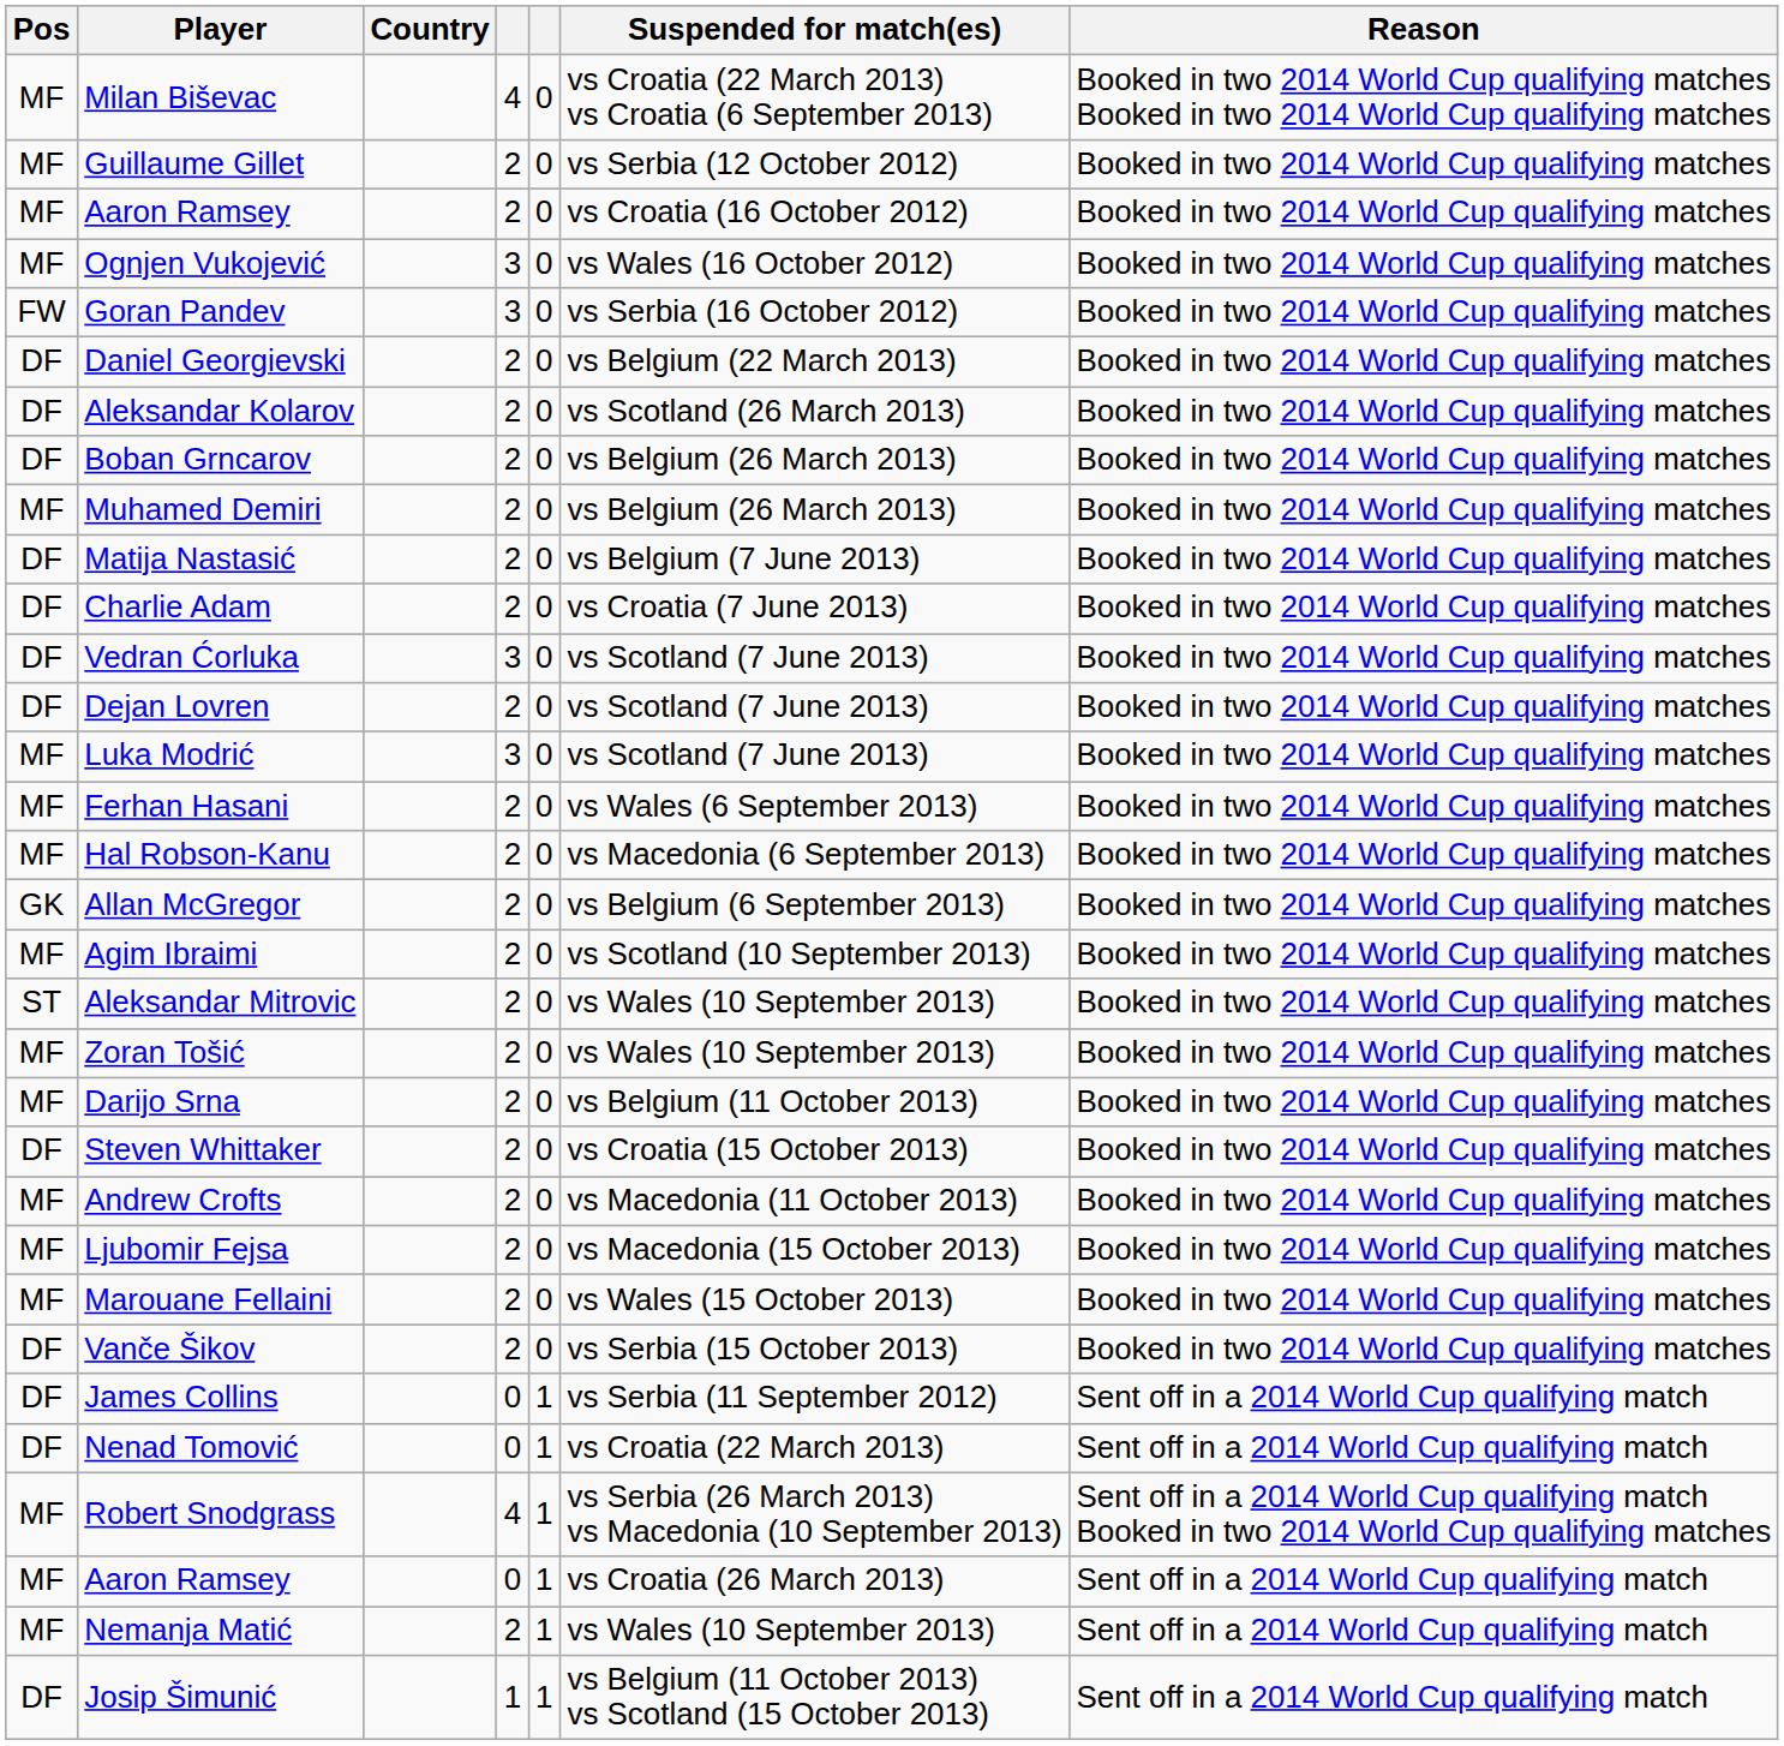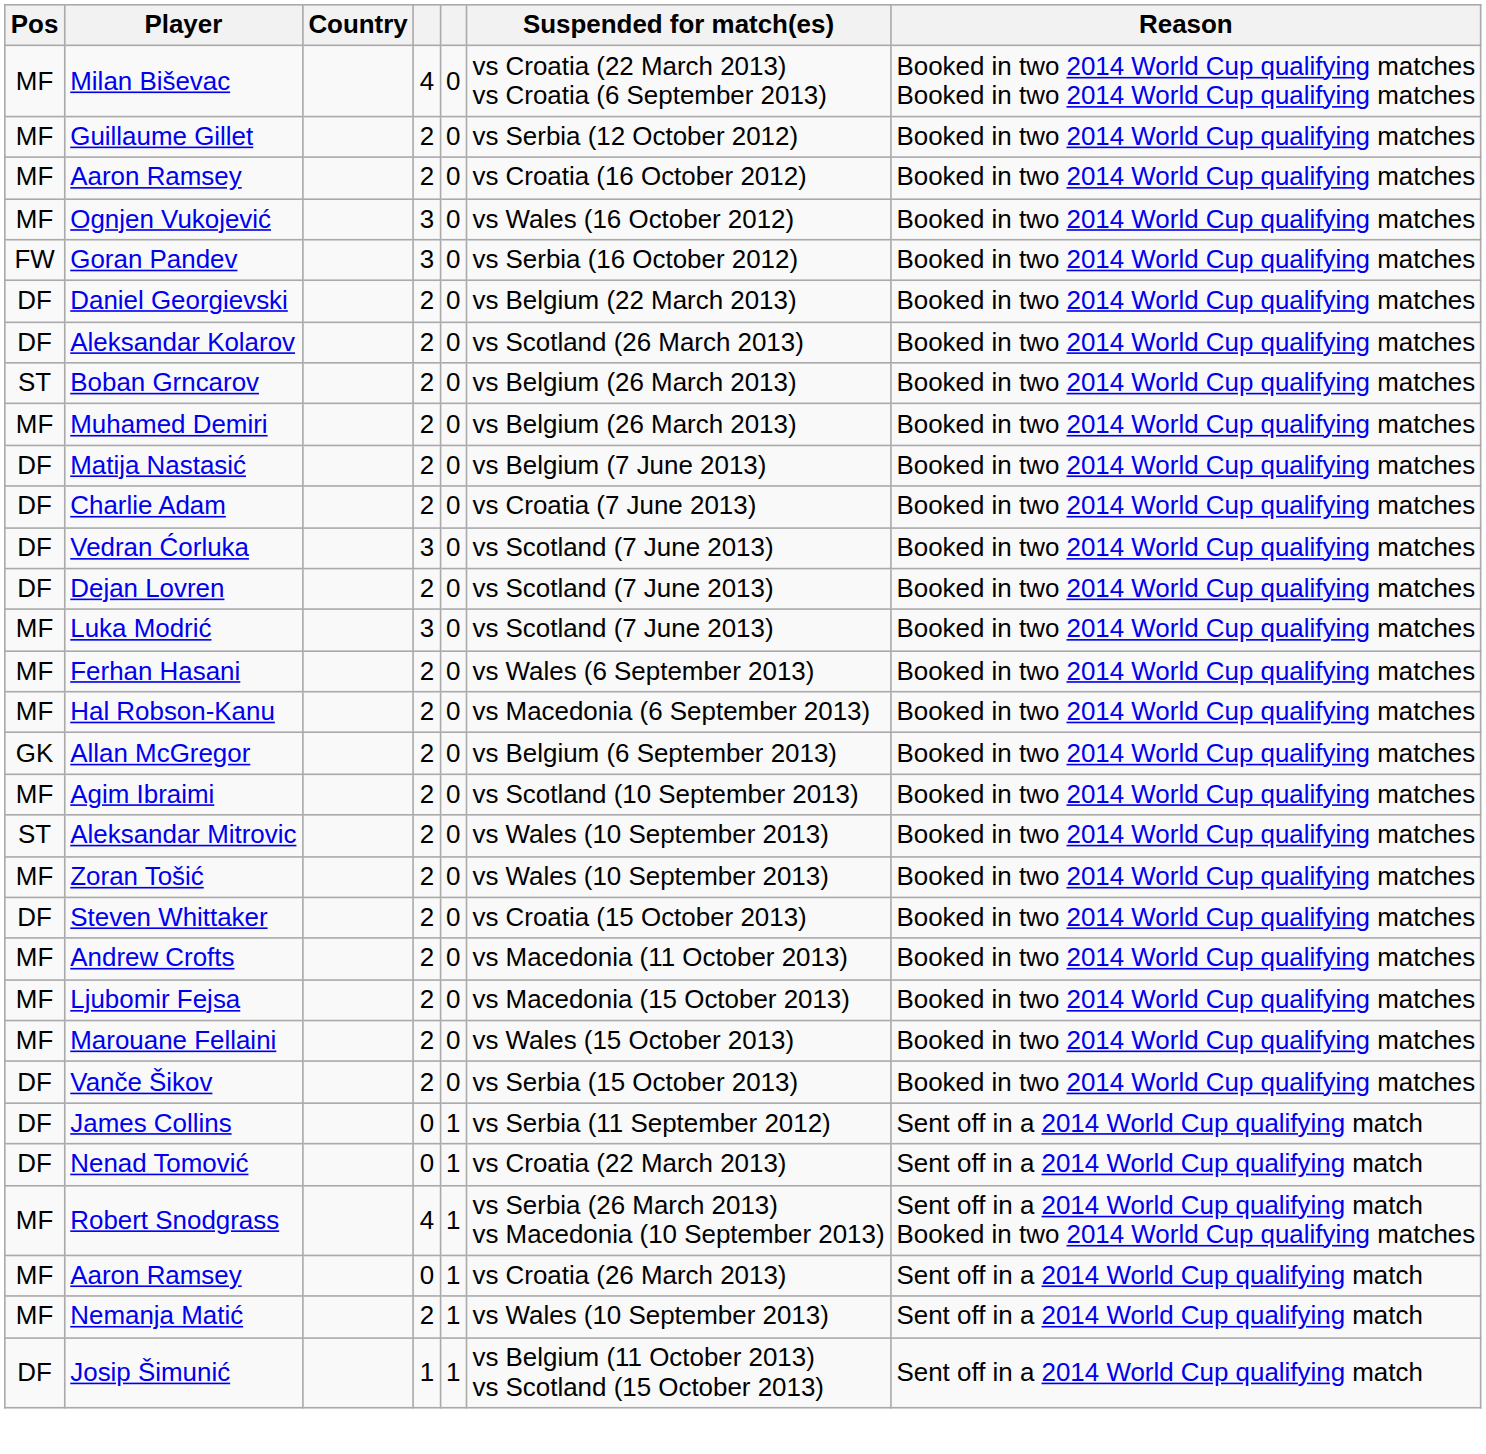Boban Grncarov | Pos: DF -> ST
- row: MF | Darijo Srna | 2 | 0 | vs Belgium (11 October 2013) | Booked in two 2014 World Cup qualifying matches
